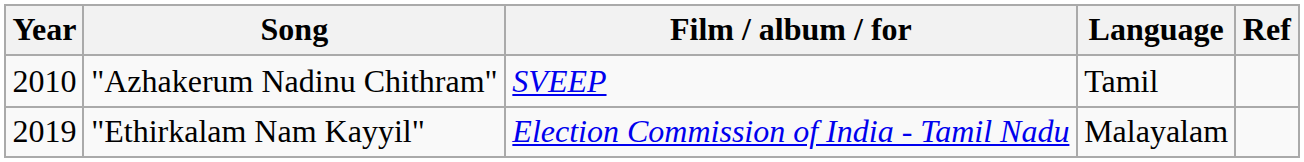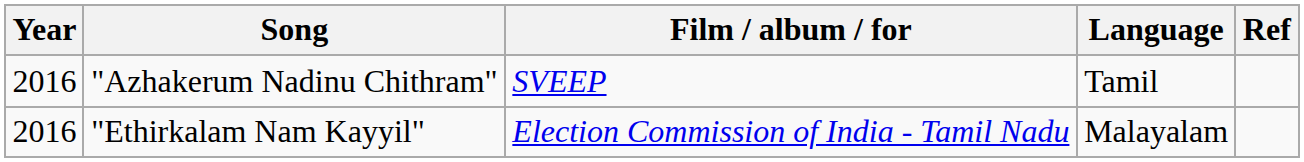"Azhakerum Nadinu Chithram" | Year: 2010 -> 2016
"Ethirkalam Nam Kayyil" | Year: 2019 -> 2016
